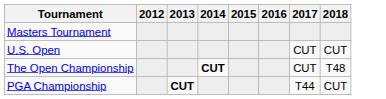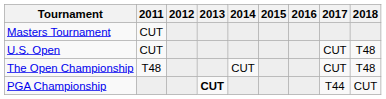+ column: 2011 | CUT | CUT | T48
U.S. Open | 2018: CUT -> T48
The Open Championship | 2014: bold -> normal
